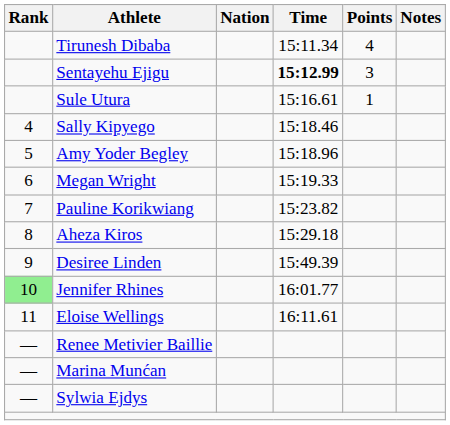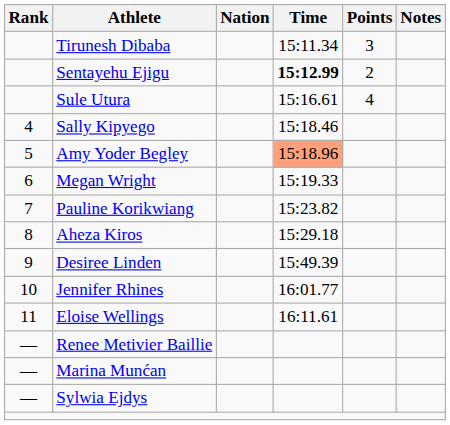Tirunesh Dibaba | Points: 4 -> 3
Sentayehu Ejigu | Points: 3 -> 2
Sule Utura | Points: 1 -> 4
Amy Yoder Begley | Time: no background -> lightsalmon background
Jennifer Rhines | Rank: lightgreen background -> no background
